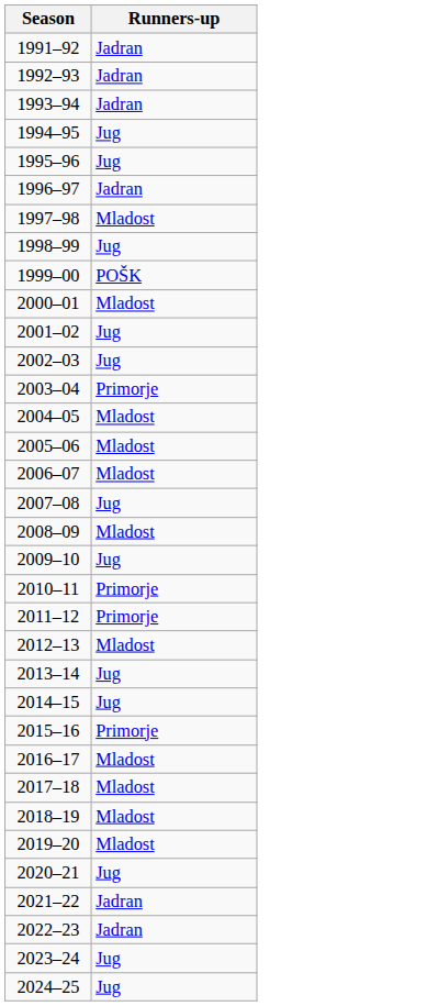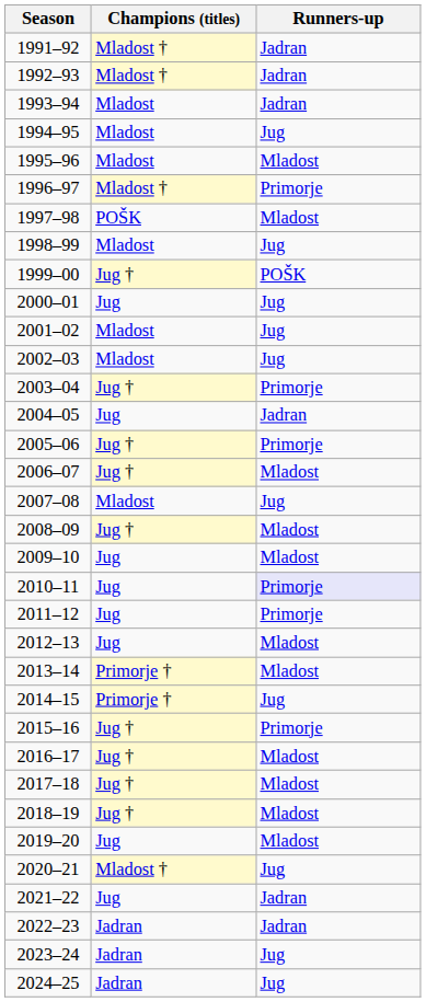+ column: Champions (titles) | Mladost † | Mladost † | Mladost | Mladost | Mladost | Mladost † | POŠK | Mladost | Jug † | Jug | Mladost | Mladost | Jug † | Jug | Jug † | Jug † | Mladost | Jug † | Jug | Jug | Jug | Jug | Primorje † | Primorje † | Jug † | Jug † | Jug † | Jug † | Jug | Mladost † | Jug | Jadran | Jadran | Jadran
1995–96 | Runners-up: Jug -> Mladost
1996–97 | Runners-up: Jadran -> Primorje
2000–01 | Runners-up: Mladost -> Jug
2004–05 | Runners-up: Mladost -> Jadran
2005–06 | Runners-up: Mladost -> Primorje
2009–10 | Runners-up: Jug -> Mladost
2010–11 | Runners-up: no background -> lavender background
2013–14 | Runners-up: Jug -> Mladost
